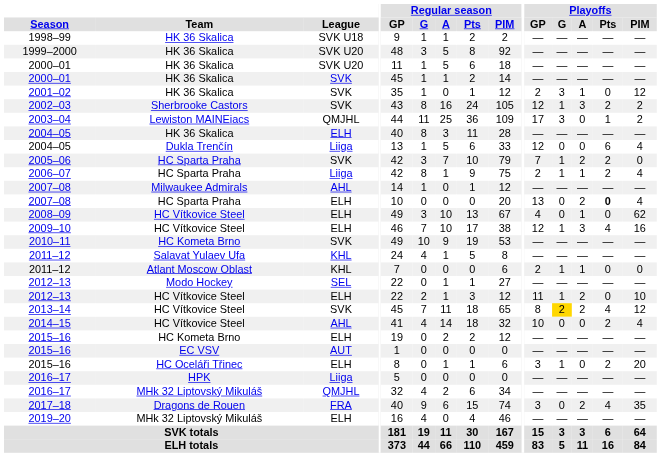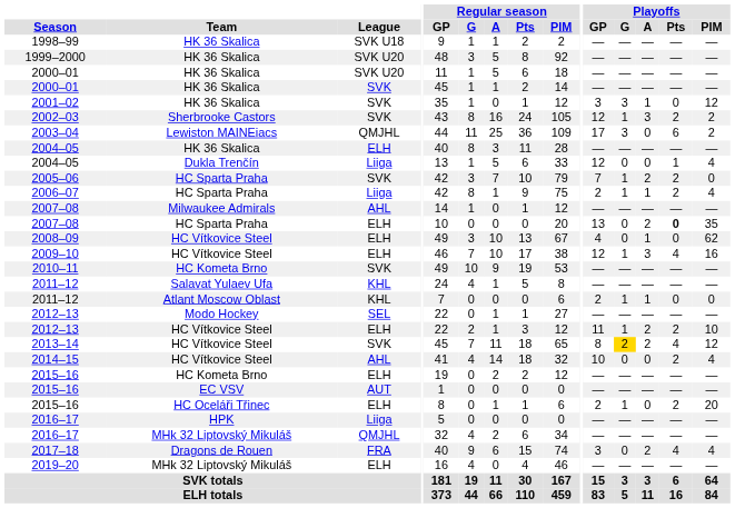2001–02 | Playoffs / GP: 2 -> 3
2003–04 | Playoffs / Pts: 1 -> 6
2004–05 / Dukla Trenčín | Playoffs / Pts: 6 -> 1
2007–08 / HC Sparta Praha | Playoffs / PIM: 4 -> 35
2012–13 / HC Vítkovice Steel | Playoffs / Pts: 0 -> 2
2015–16 / HC Oceláři Třinec | Playoffs / GP: 3 -> 2
2017–18 | Playoffs / PIM: 35 -> 4
